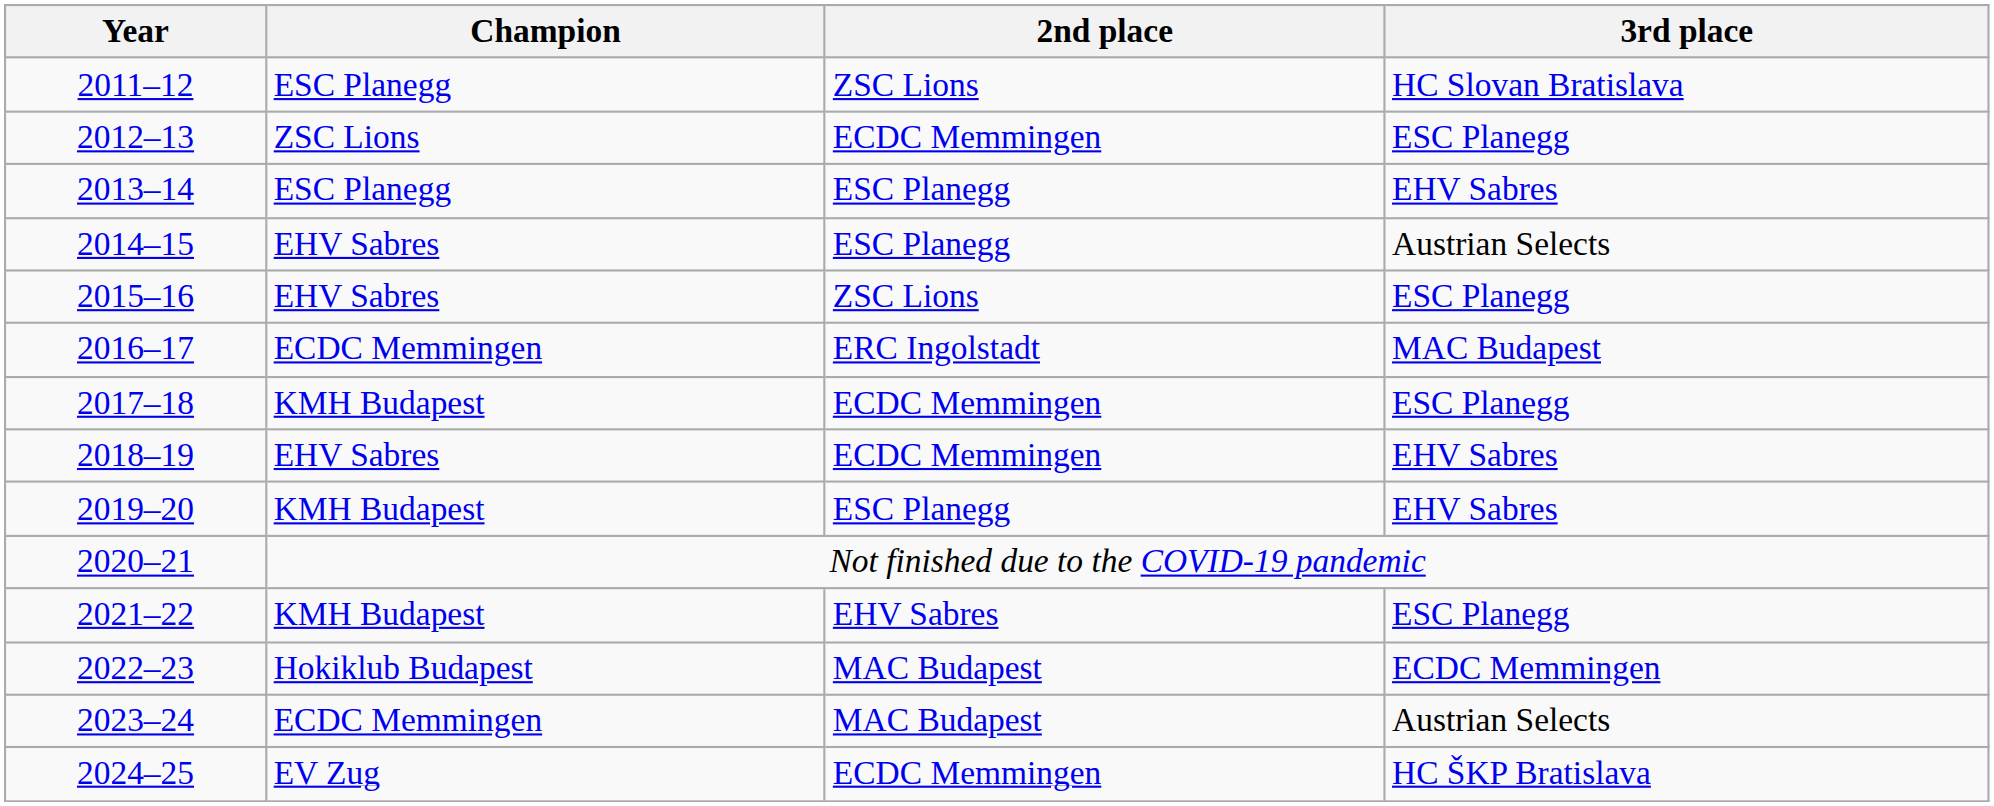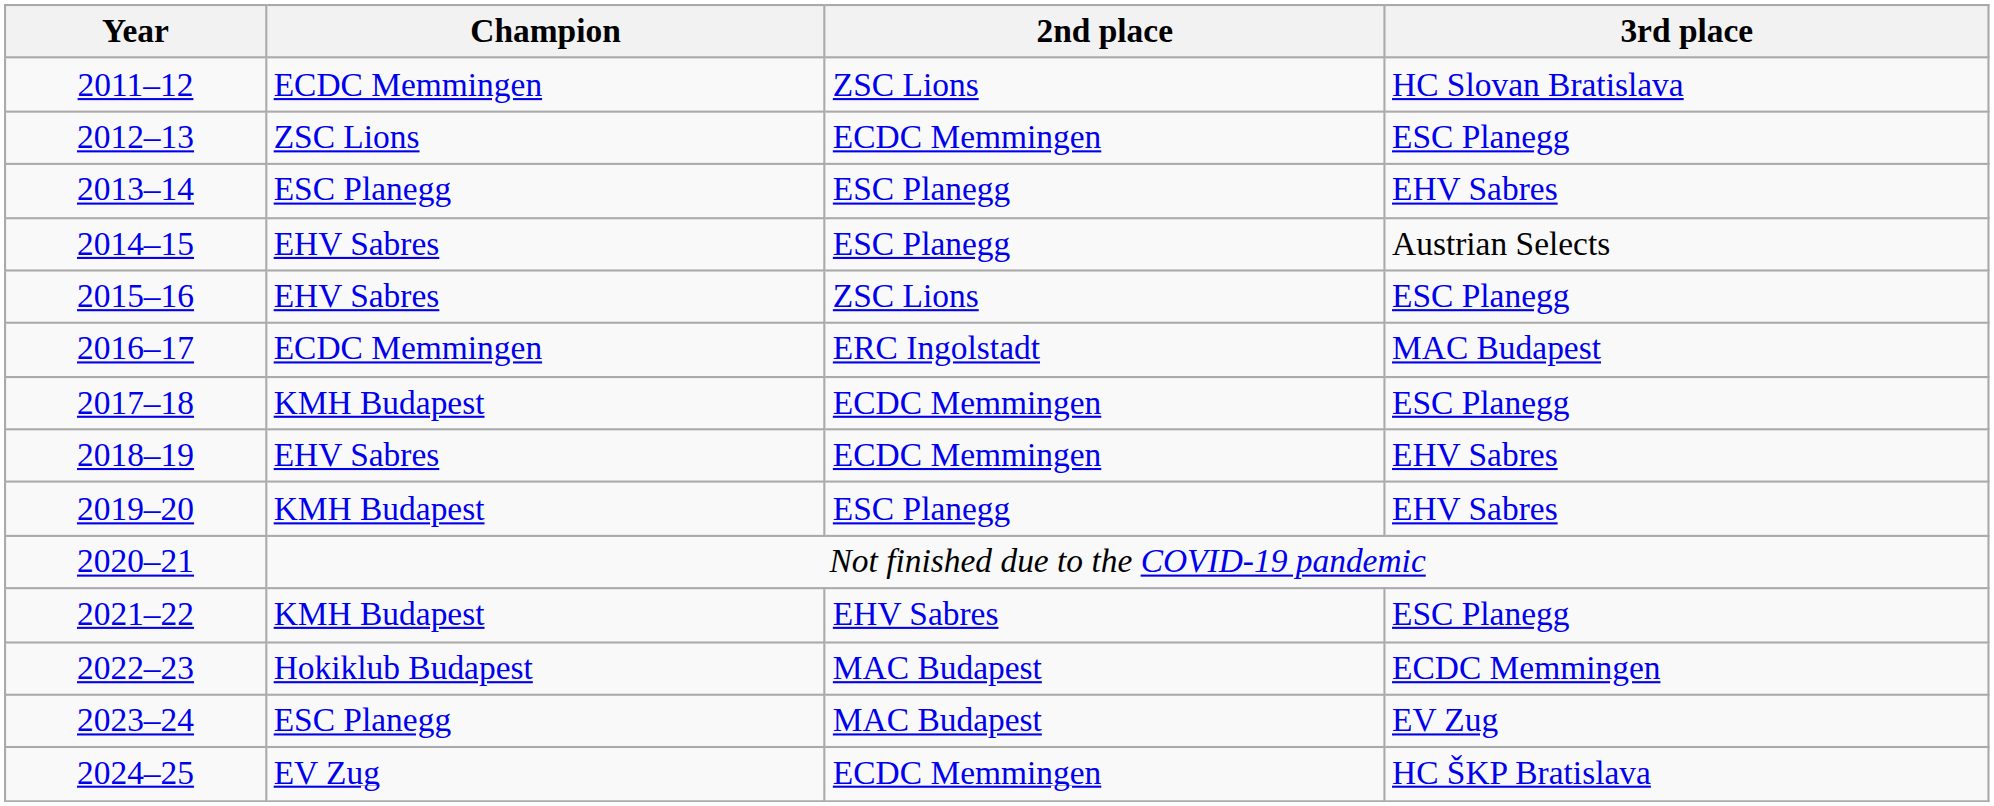2011–12 | Champion: ESC Planegg -> ECDC Memmingen
2023–24 | Champion: ECDC Memmingen -> ESC Planegg
2023–24 | 3rd place: Austrian Selects -> EV Zug
